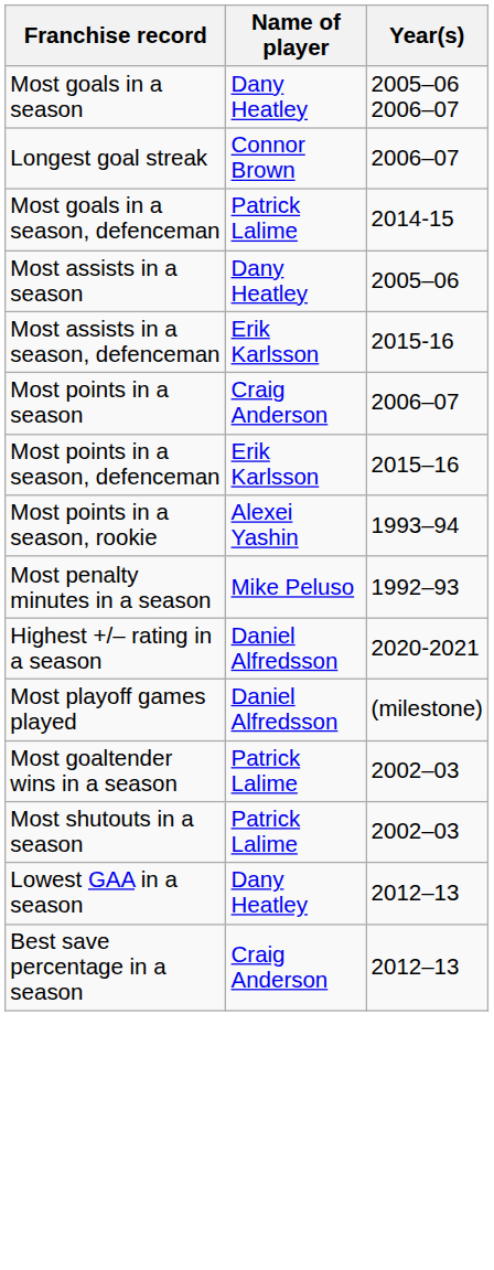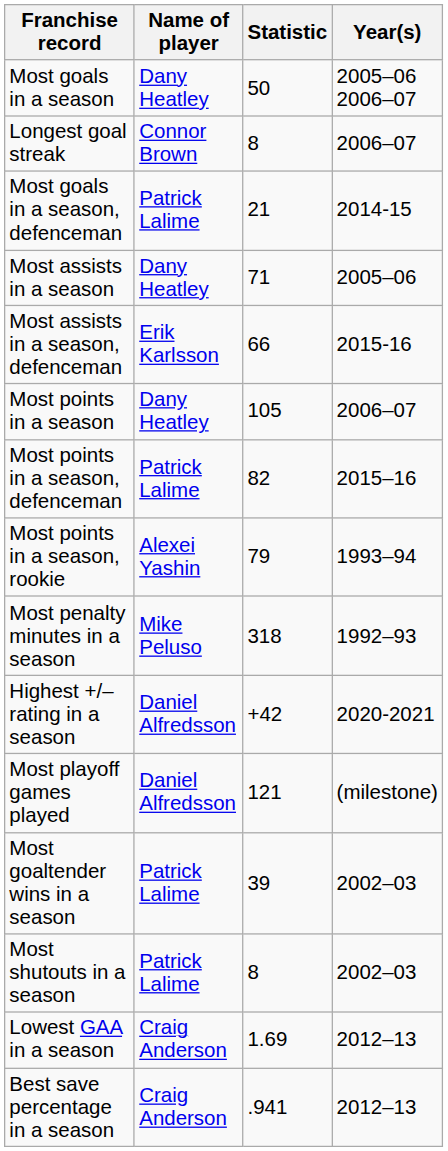+ column: Statistic | 50 | 8 | 21 | 71 | 66 | 105 | 82 | 79 | 318 | +42 | 121 | 39 | 8 | 1.69 | .941
Most points in a season | Name of player: Craig Anderson -> Dany Heatley
Most points in a season, defenceman | Name of player: Erik Karlsson -> Patrick Lalime
Lowest GAA in a season | Name of player: Dany Heatley -> Craig Anderson
